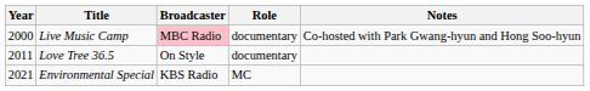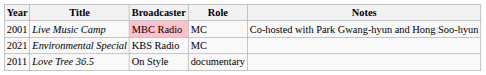Live Music Camp | Year: 2000 -> 2001
Live Music Camp | Role: documentary -> MC
rows swapped: Love Tree 36.5 <-> Environmental Special
